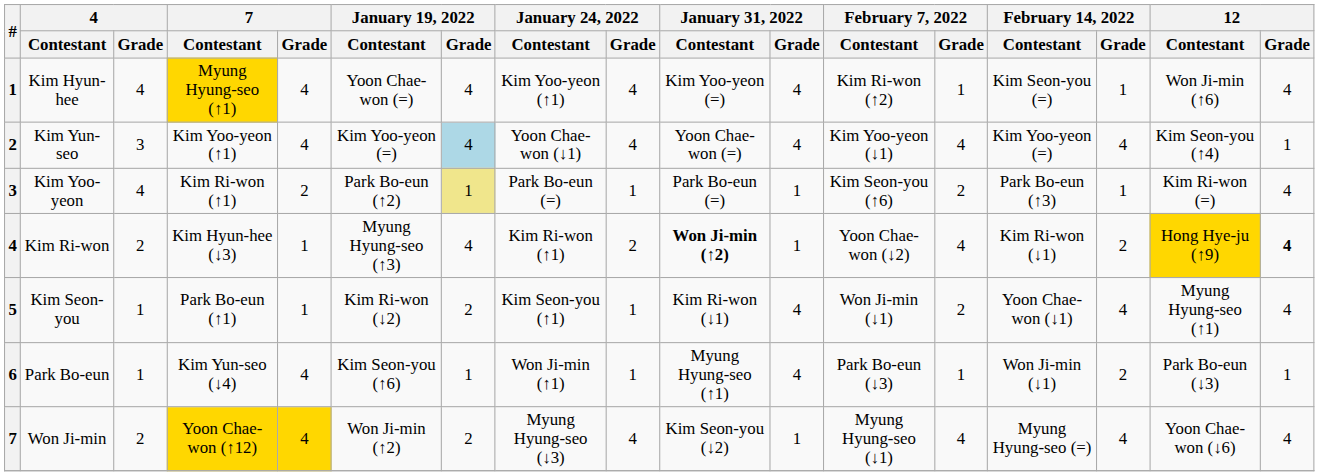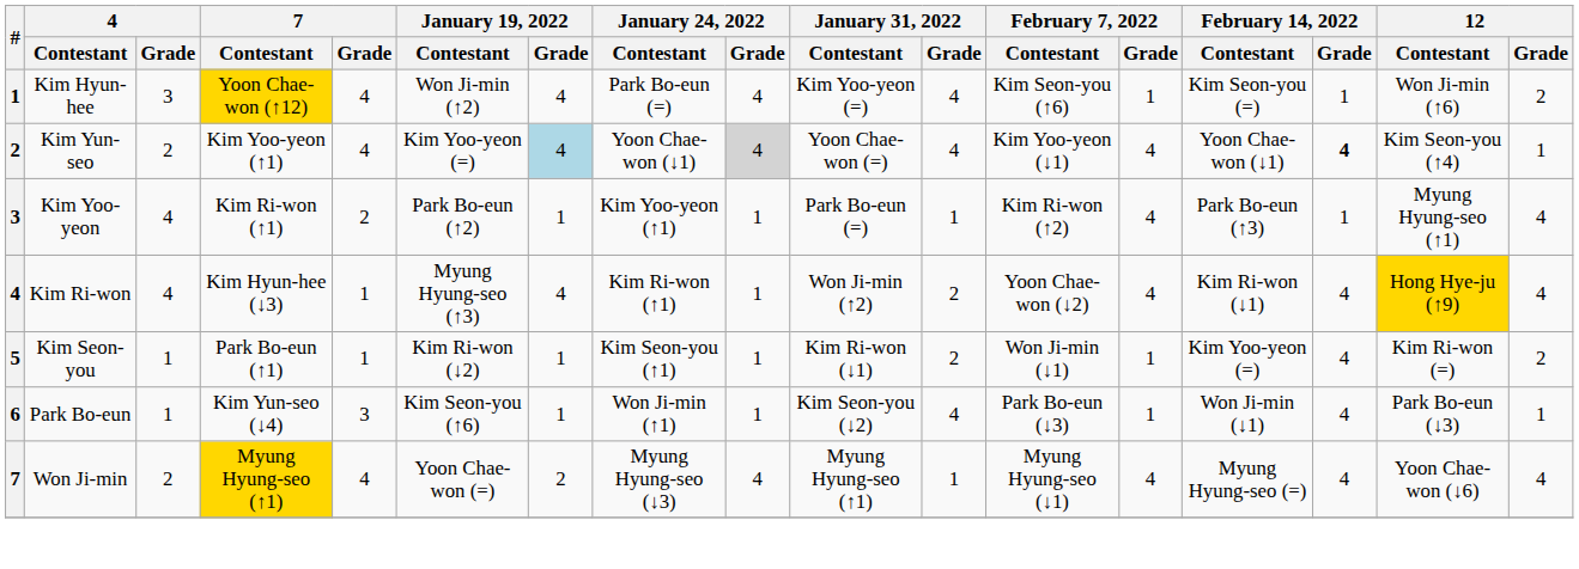Kim Hyun-hee | 4 / Grade: 4 -> 3
Kim Hyun-hee | 7 / Contestant: Myung Hyung-seo (↑1) -> Yoon Chae-won (↑12)
Kim Hyun-hee | January 19, 2022 / Contestant: Yoon Chae-won (=) -> Won Ji-min (↑2)
Kim Hyun-hee | January 24, 2022 / Contestant: Kim Yoo-yeon (↑1) -> Park Bo-eun (=)
Kim Hyun-hee | February 7, 2022 / Contestant: Kim Ri-won (↑2) -> Kim Seon-you (↑6)
Kim Hyun-hee | 12 / Grade: 4 -> 2
Kim Yun-seo | 4 / Grade: 3 -> 2
Kim Yun-seo | January 24, 2022 / Grade: no background -> lightgrey background
Kim Yun-seo | February 14, 2022 / Contestant: Kim Yoo-yeon (=) -> Yoon Chae-won (↓1)
Kim Yun-seo | February 14, 2022 / Grade: normal -> bold
Kim Yoo-yeon | January 19, 2022 / Grade: khaki background -> no background
Kim Yoo-yeon | January 24, 2022 / Contestant: Park Bo-eun (=) -> Kim Yoo-yeon (↑1)
Kim Yoo-yeon | February 7, 2022 / Contestant: Kim Seon-you (↑6) -> Kim Ri-won (↑2)
Kim Yoo-yeon | February 7, 2022 / Grade: 2 -> 4
Kim Yoo-yeon | 12 / Contestant: Kim Ri-won (=) -> Myung Hyung-seo (↑1)
Kim Ri-won | 4 / Grade: 2 -> 4
Kim Ri-won | January 24, 2022 / Grade: 2 -> 1
Kim Ri-won | January 31, 2022 / Contestant: bold -> normal
Kim Ri-won | January 31, 2022 / Grade: 1 -> 2
Kim Ri-won | February 14, 2022 / Grade: 2 -> 4
Kim Ri-won | 12 / Grade: bold -> normal
Kim Seon-you | January 19, 2022 / Grade: 2 -> 1
Kim Seon-you | January 31, 2022 / Grade: 4 -> 2
Kim Seon-you | February 7, 2022 / Grade: 2 -> 1
Kim Seon-you | February 14, 2022 / Contestant: Yoon Chae-won (↓1) -> Kim Yoo-yeon (=)
Kim Seon-you | 12 / Contestant: Myung Hyung-seo (↑1) -> Kim Ri-won (=)
Kim Seon-you | 12 / Grade: 4 -> 2
Park Bo-eun | 7 / Grade: 4 -> 3
Park Bo-eun | January 31, 2022 / Contestant: Myung Hyung-seo (↑1) -> Kim Seon-you (↓2)
Park Bo-eun | February 14, 2022 / Grade: 2 -> 4
Won Ji-min | 7 / Contestant: Yoon Chae-won (↑12) -> Myung Hyung-seo (↑1)
Won Ji-min | 7 / Grade: gold background -> no background
Won Ji-min | January 19, 2022 / Contestant: Won Ji-min (↑2) -> Yoon Chae-won (=)
Won Ji-min | January 31, 2022 / Contestant: Kim Seon-you (↓2) -> Myung Hyung-seo (↑1)
